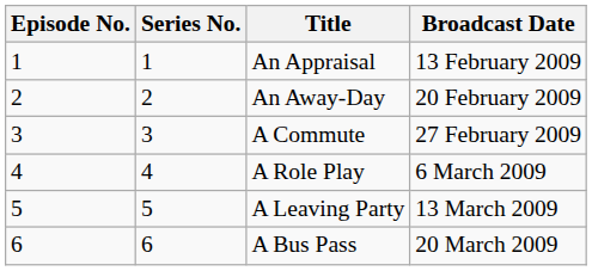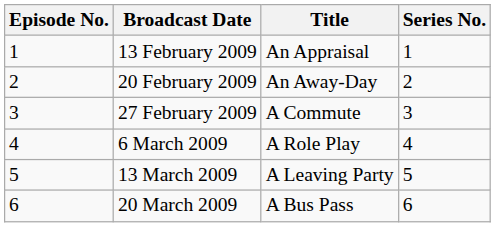columns swapped: Series No. <-> Broadcast Date
